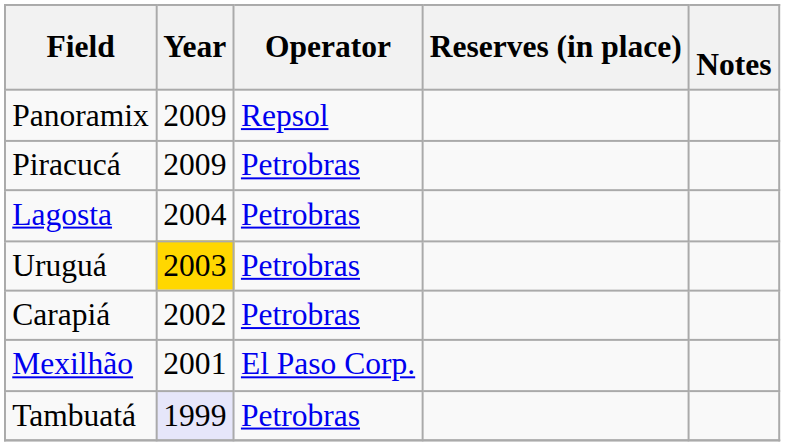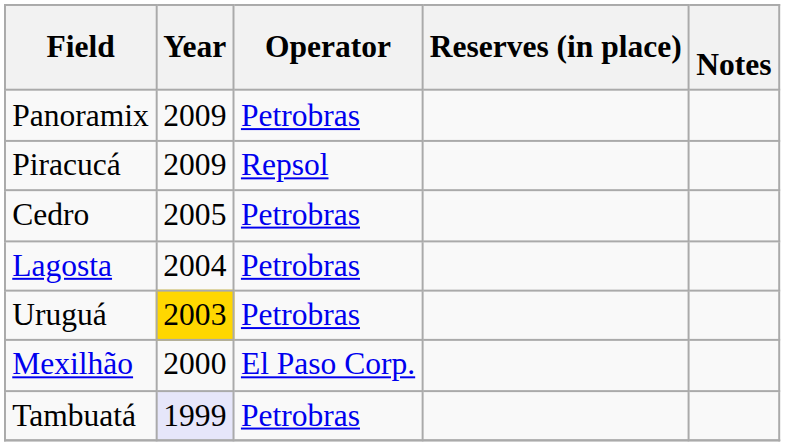Panoramix | Operator: Repsol -> Petrobras
Piracucá | Operator: Petrobras -> Repsol
+ row: Cedro | 2005 | Petrobras
- row: Carapiá | 2002 | Petrobras
Mexilhão | Year: 2001 -> 2000
